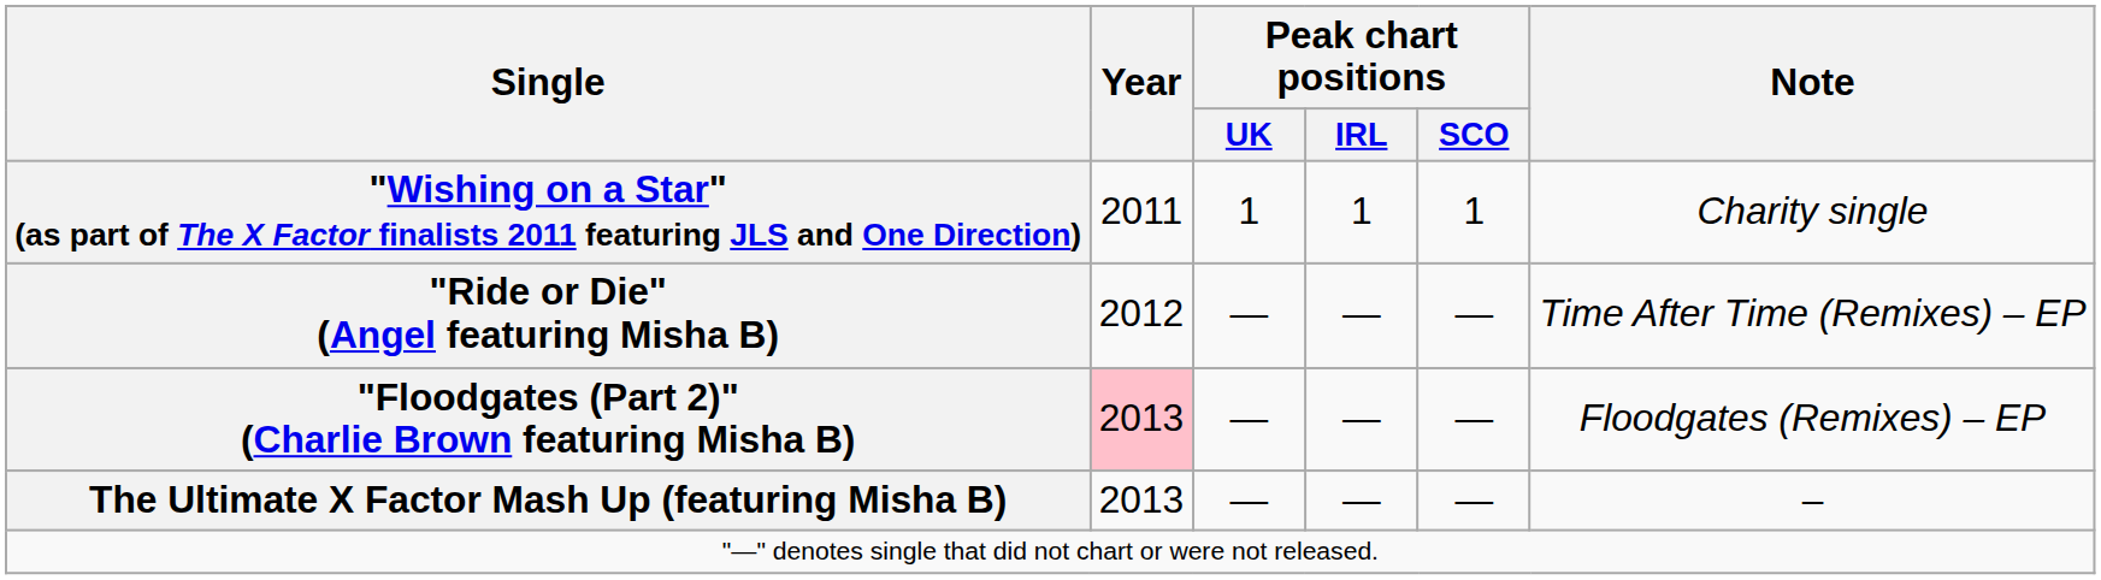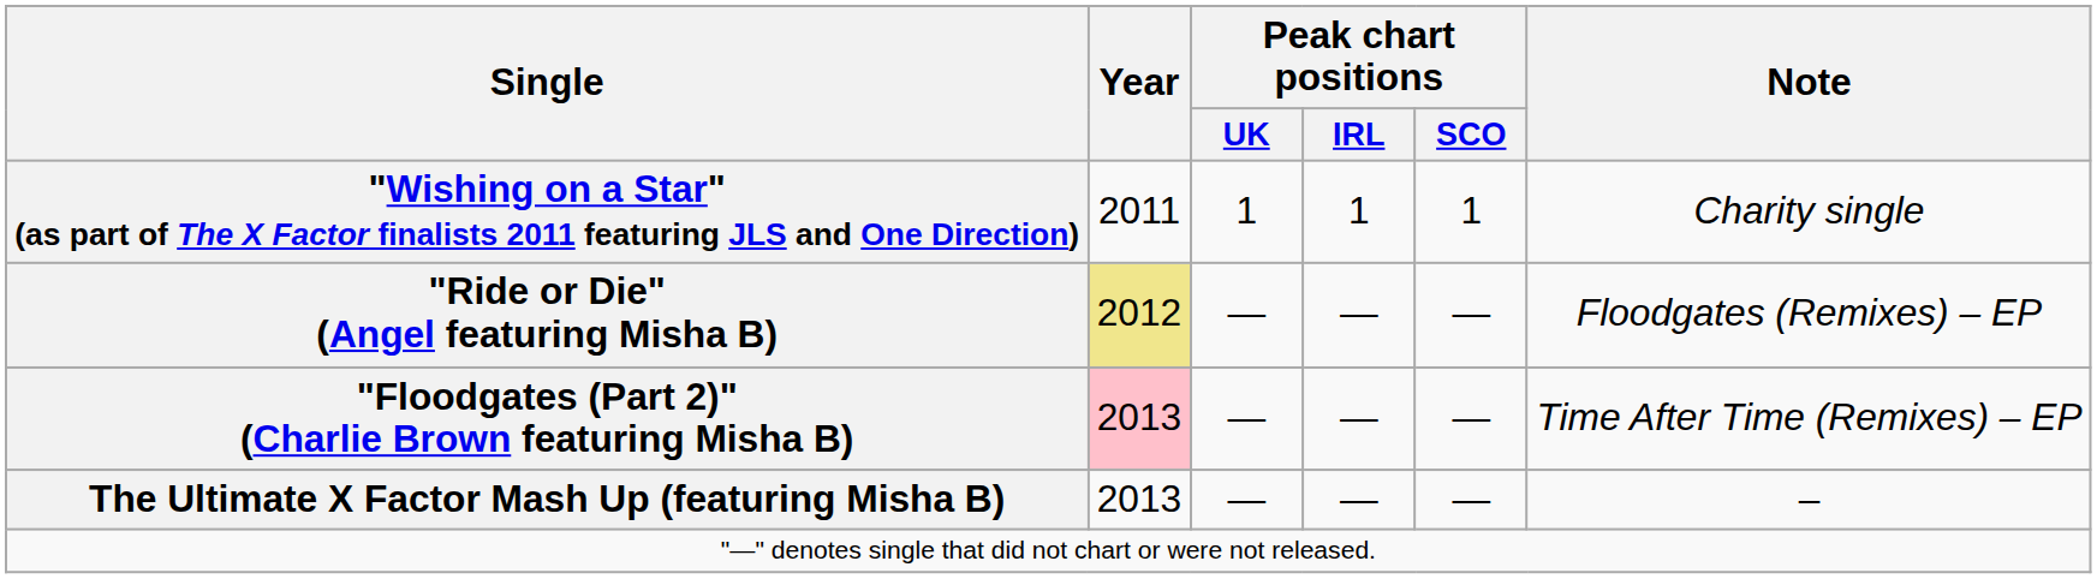"Ride or Die" (Angel featuring Misha B) | Year: no background -> khaki background
"Ride or Die" (Angel featuring Misha B) | Note: Time After Time (Remixes) – EP -> Floodgates (Remixes) – EP
"Floodgates (Part 2)" (Charlie Brown featuring Misha B) | Note: Floodgates (Remixes) – EP -> Time After Time (Remixes) – EP
